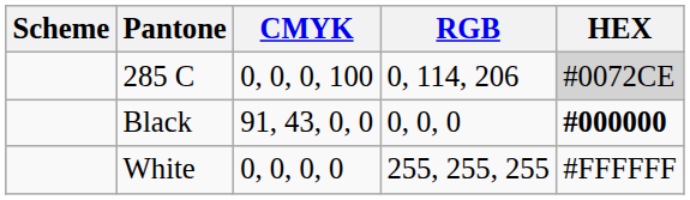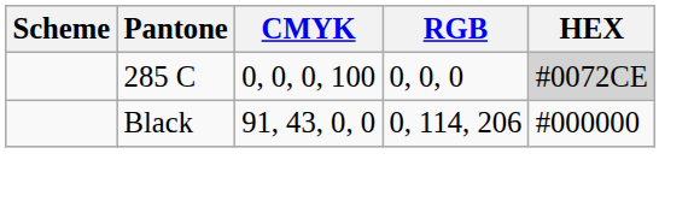285 C | RGB: 0, 114, 206 -> 0, 0, 0
Black | RGB: 0, 0, 0 -> 0, 114, 206
Black | HEX: bold -> normal
- row: White | 0, 0, 0, 0 | 255, 255, 255 | #FFFFFF
